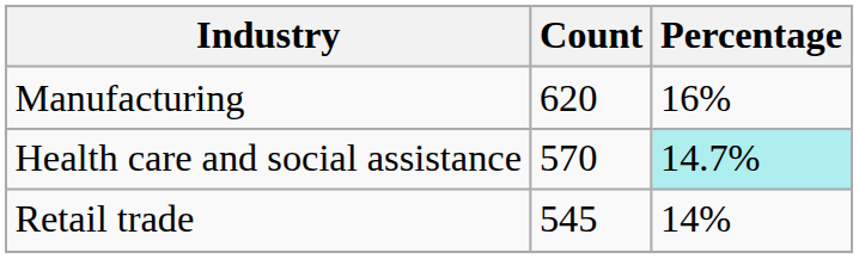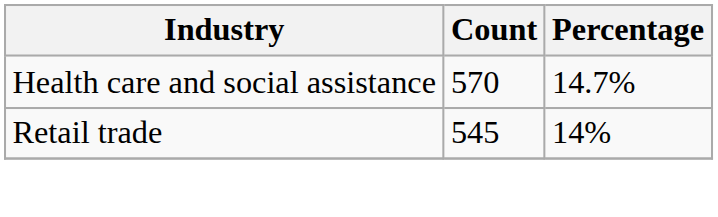- row: Manufacturing | 620 | 16%
Health care and social assistance | Percentage: paleturquoise background -> no background
